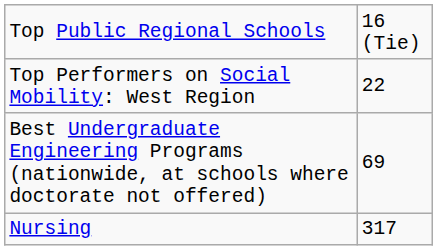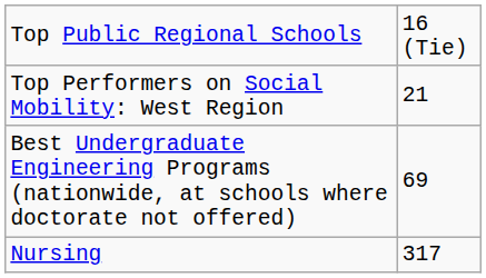Top Performers on Social Mobility: West Region | column 2: 22 -> 21
